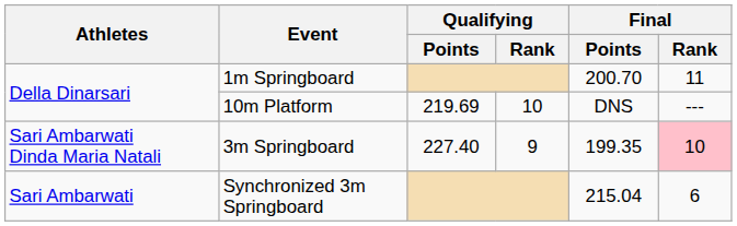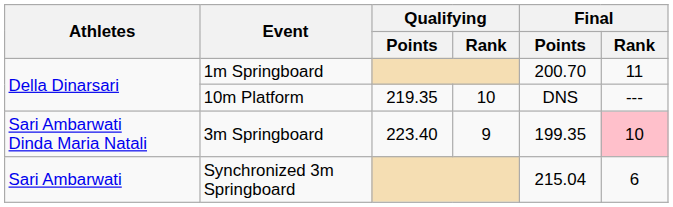10m Platform | Qualifying / Points: 219.69 -> 219.35
3m Springboard | Qualifying / Points: 227.40 -> 223.40
